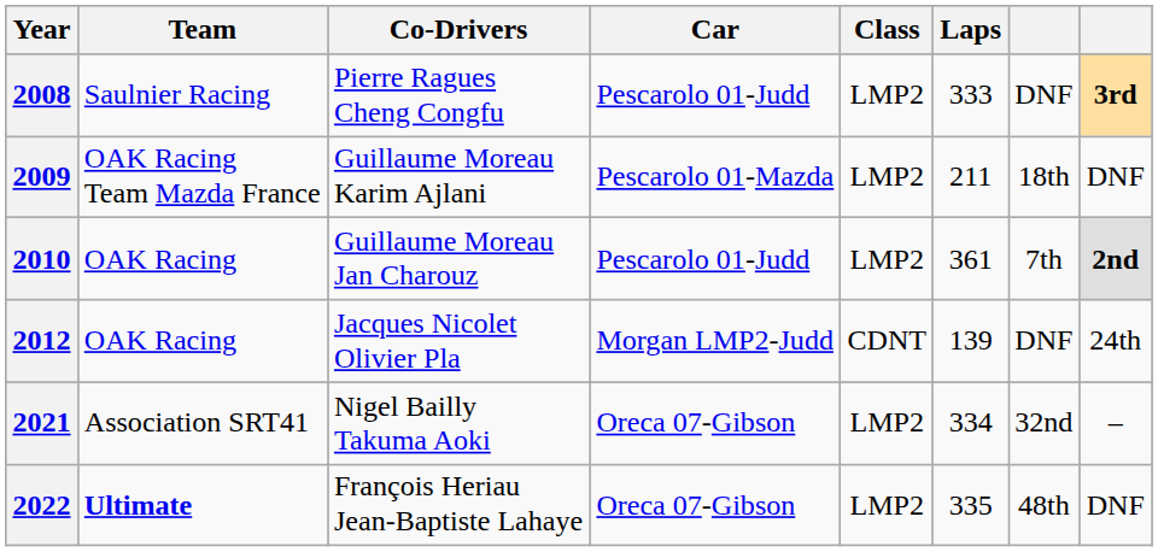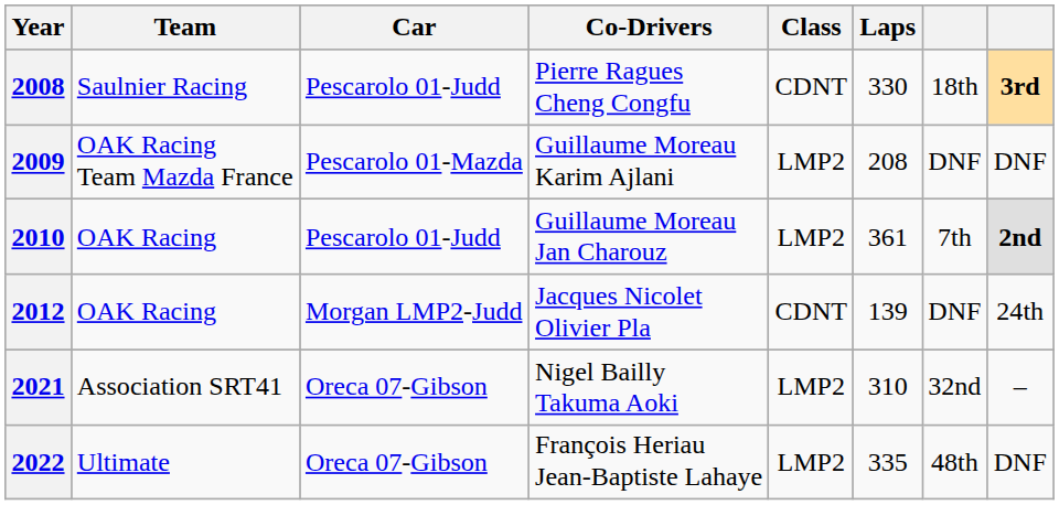columns swapped: Co-Drivers <-> Car
2008 | Class: LMP2 -> CDNT
2008 | Laps: 333 -> 330
2008 | column 7: DNF -> 18th
2009 | Laps: 211 -> 208
2009 | column 7: 18th -> DNF
2021 | Laps: 334 -> 310
2022 | Team: bold -> normal
